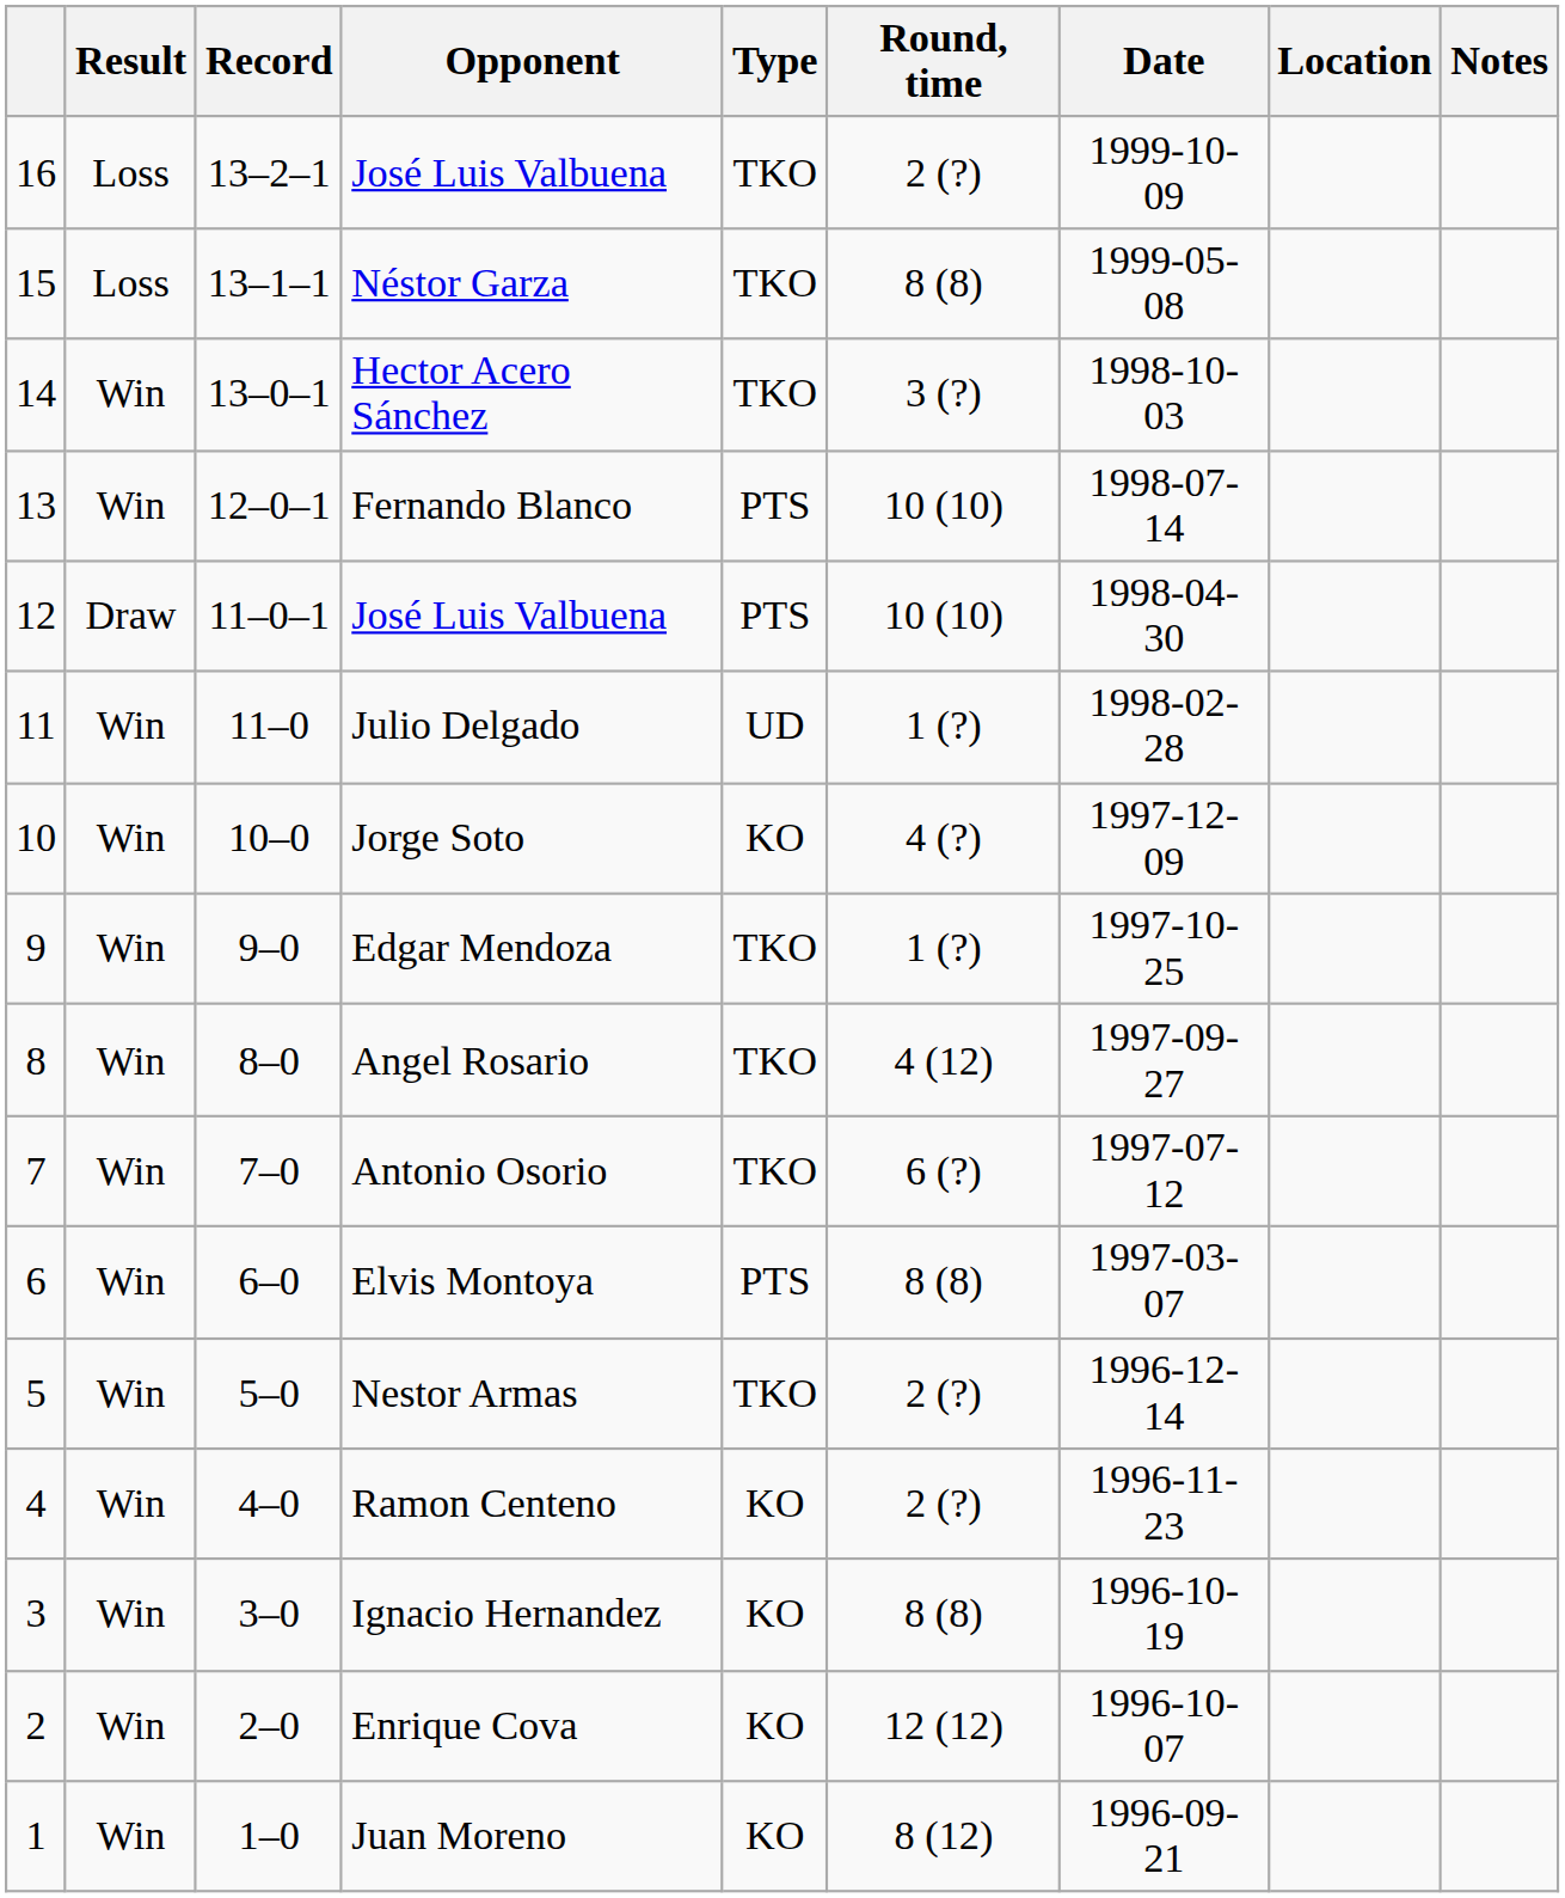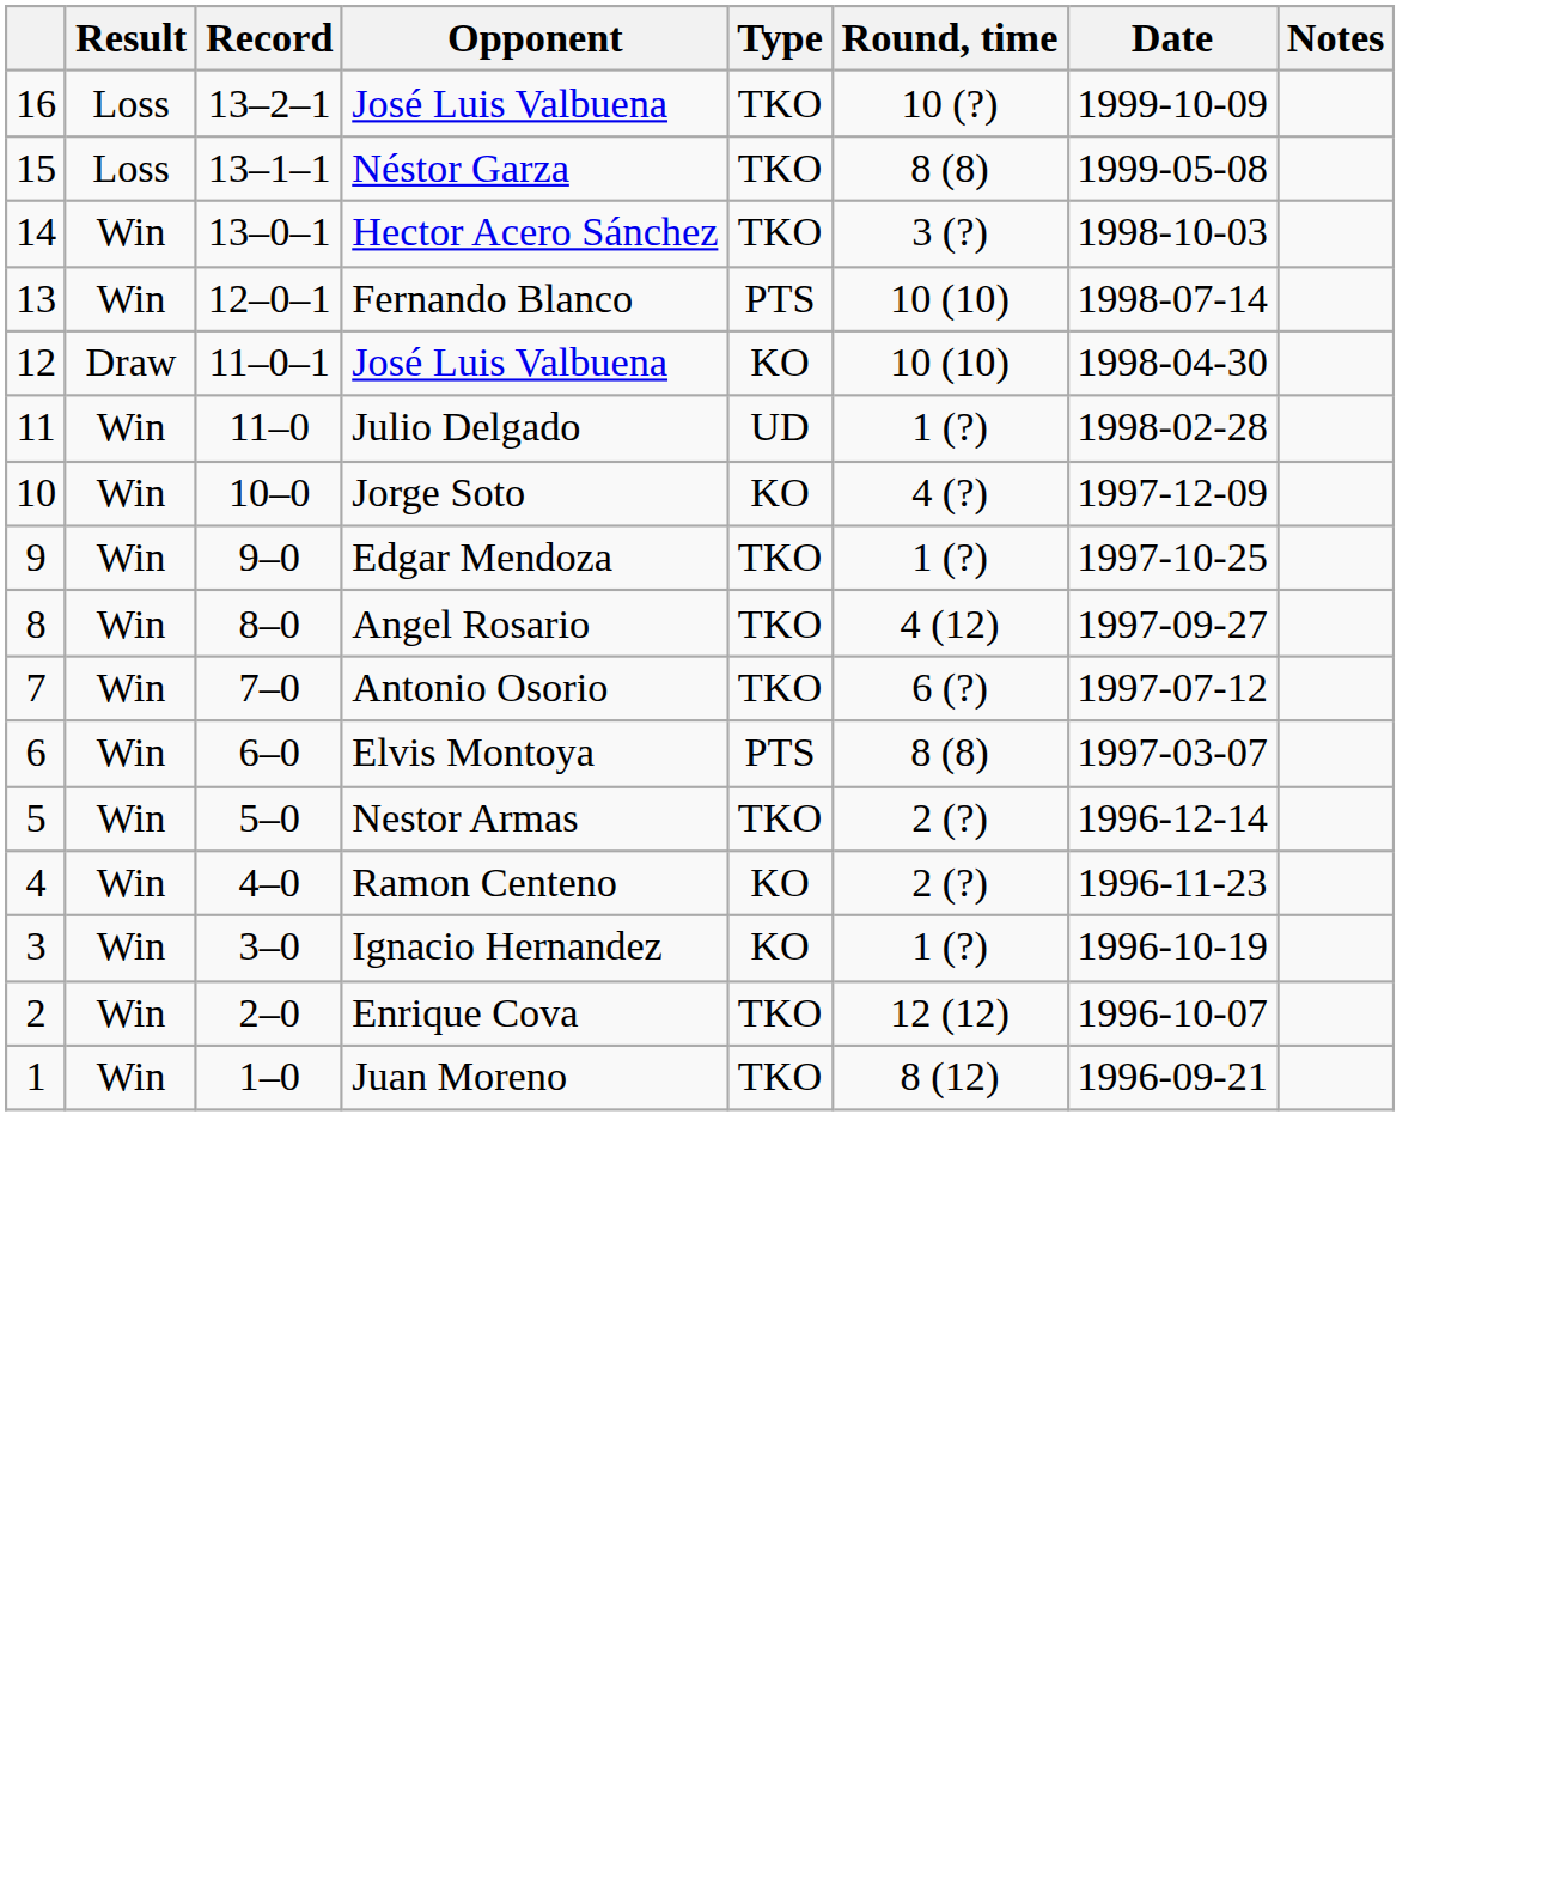- column: Location
16 / José Luis Valbuena | Round, time: 2 (?) -> 10 (?)
12 / José Luis Valbuena | Type: PTS -> KO
Ignacio Hernandez | Round, time: 8 (8) -> 1 (?)
Enrique Cova | Type: KO -> TKO
Juan Moreno | Type: KO -> TKO
